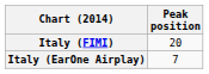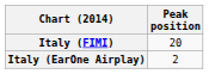Italy (EarOne Airplay) | Peak position: 7 -> 2
